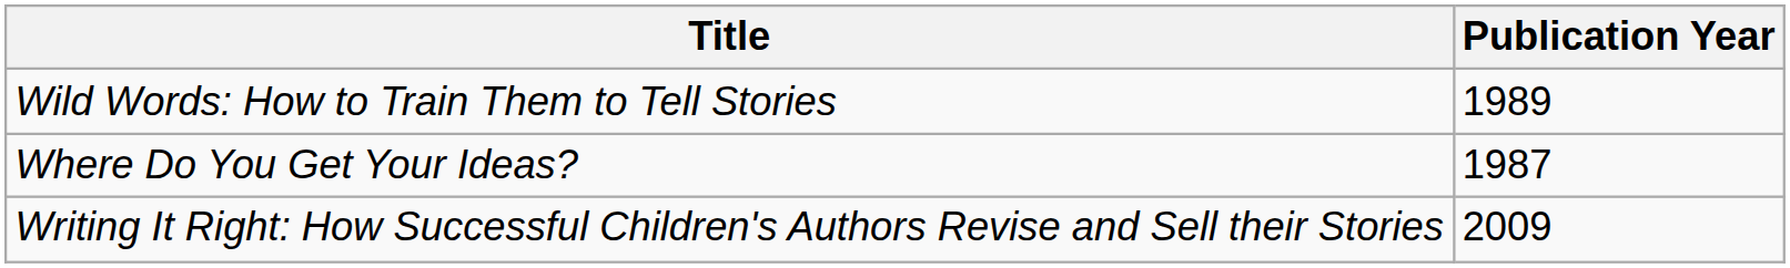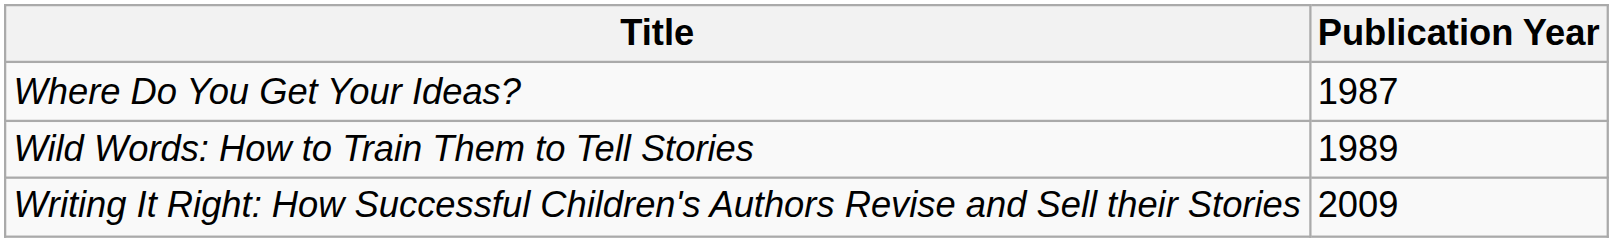rows swapped: Where Do You Get Your Ideas? <-> Wild Words: How to Train Them to Tell Stories
